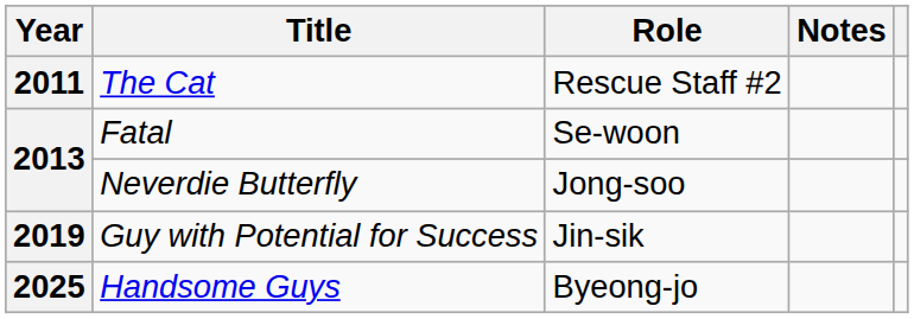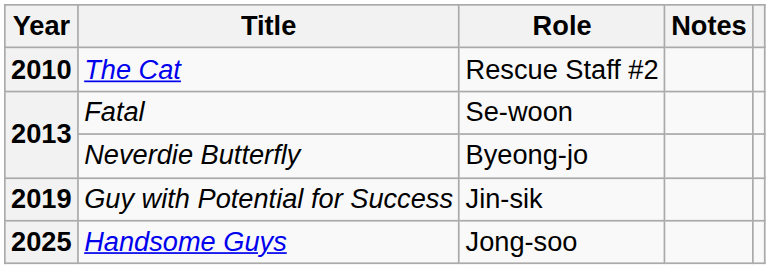The Cat | Year: 2011 -> 2010
Neverdie Butterfly | Role: Jong-soo -> Byeong-jo
Handsome Guys | Role: Byeong-jo -> Jong-soo
